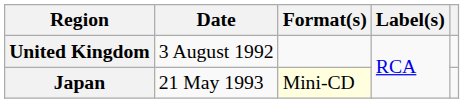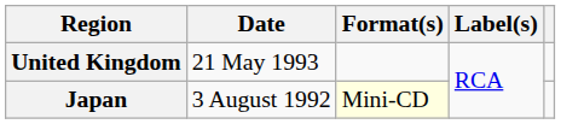United Kingdom | Date: 3 August 1992 -> 21 May 1993
Japan | Date: 21 May 1993 -> 3 August 1992
